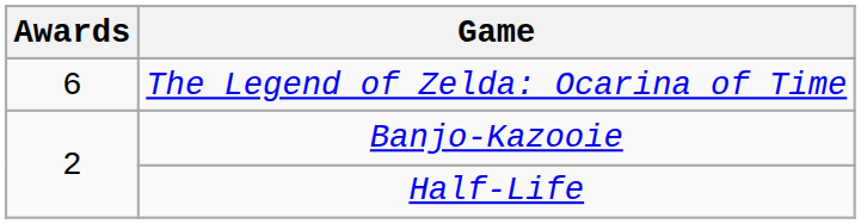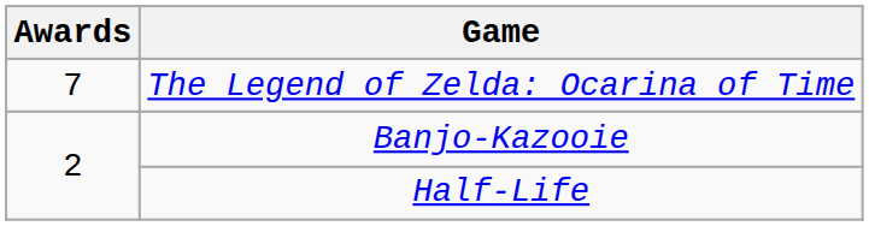The Legend of Zelda: Ocarina of Time | Awards: 6 -> 7
